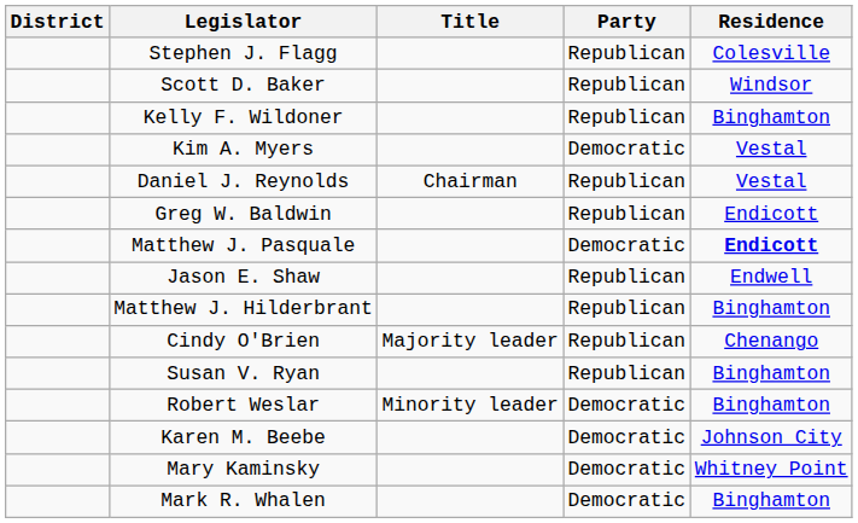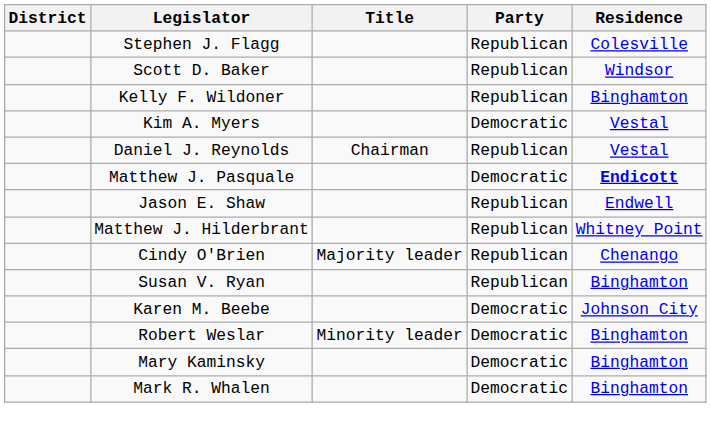- row: Greg W. Baldwin | Republican | Endicott
Matthew J. Hilderbrant | Residence: Binghamton -> Whitney Point
rows swapped: Karen M. Beebe <-> Robert Weslar
Mary Kaminsky | Residence: Whitney Point -> Binghamton
